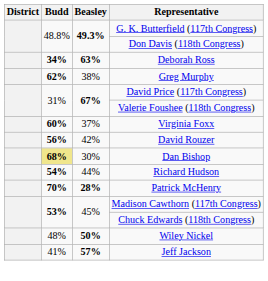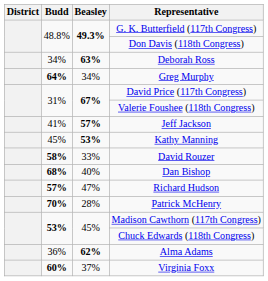Deborah Ross | Budd: bold -> normal
Greg Murphy | Budd: 62% -> 64%
Greg Murphy | Beasley: 38% -> 34%
rows swapped: Virginia Foxx <-> Jeff Jackson
+ row: 45% | 53% | Kathy Manning
David Rouzer | Budd: 56% -> 58%
David Rouzer | Beasley: 42% -> 33%
Dan Bishop | Budd: khaki background -> no background
Dan Bishop | Beasley: 30% -> 40%
Richard Hudson | Budd: 54% -> 57%
Richard Hudson | Beasley: 44% -> 47%
Patrick McHenry | Beasley: bold -> normal
+ row: 36% | 62% | Alma Adams
- row: 48% | 50% | Wiley Nickel
